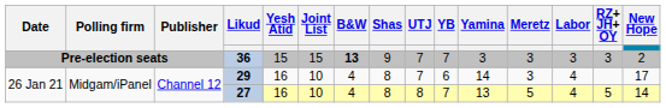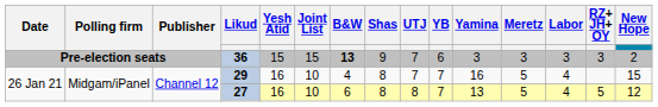36 | YB: 7 -> 6
29 | YB: 6 -> 7
29 | Yamina: 14 -> 16
29 | Meretz: 3 -> 5
29 | New Hope: 17 -> 15
27 | B&W: 4 -> 6
27 | New Hope: 14 -> 12
